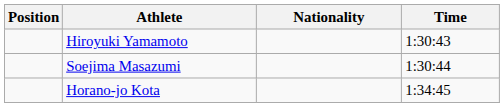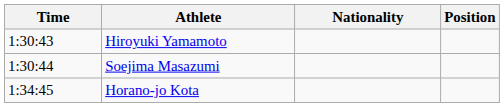columns swapped: Position <-> Time
